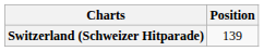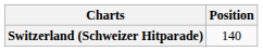Switzerland (Schweizer Hitparade) | Position: 139 -> 140
